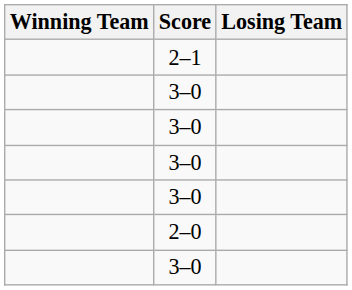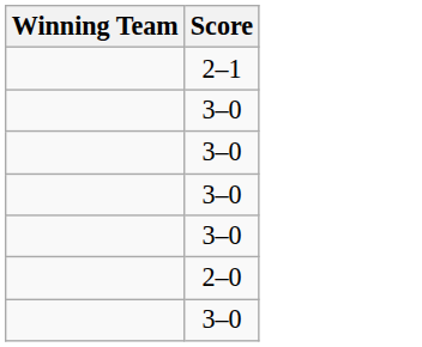- column: Losing Team
